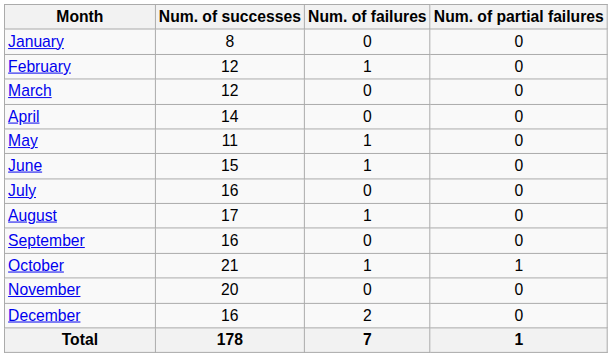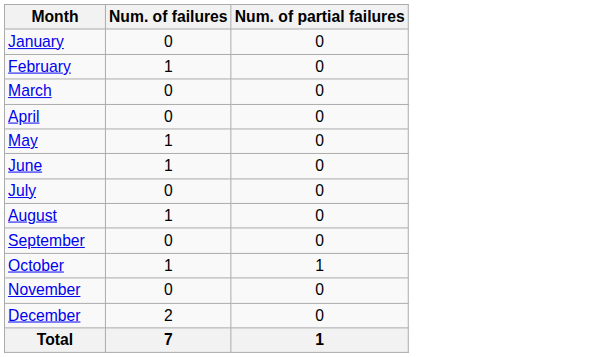- column: Num. of successes | 8 | 12 | 12 | 14 | 11 | 15 | 16 | 17 | 16 | 21 | 20 | 16 | 178
